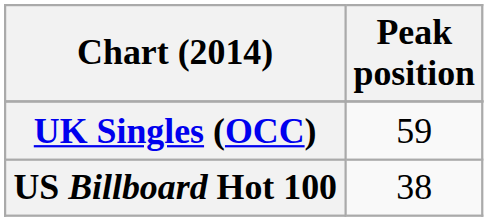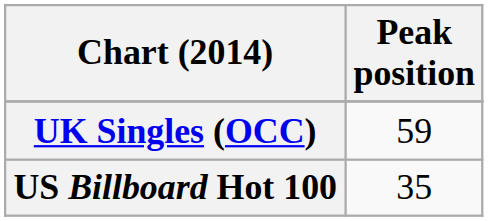US Billboard Hot 100 | Peak position: 38 -> 35
